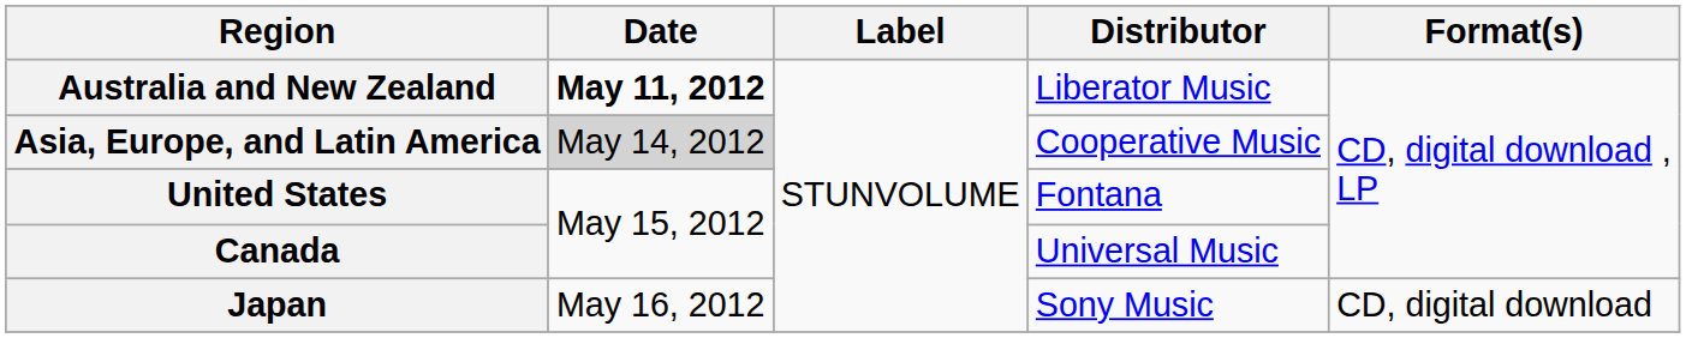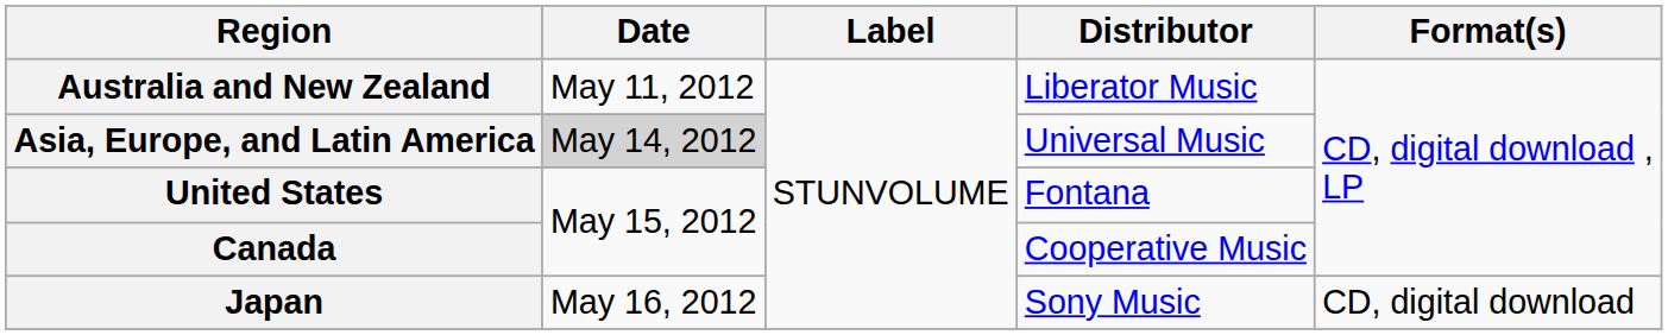Australia and New Zealand | Date: bold -> normal
Asia, Europe, and Latin America | Distributor: Cooperative Music -> Universal Music
Canada | Distributor: Universal Music -> Cooperative Music
